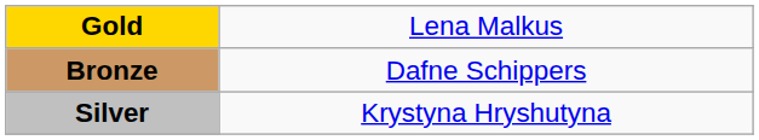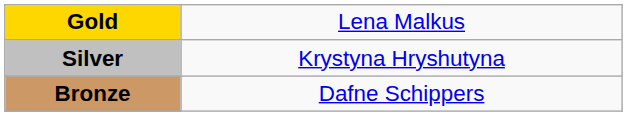rows swapped: Silver <-> Bronze
